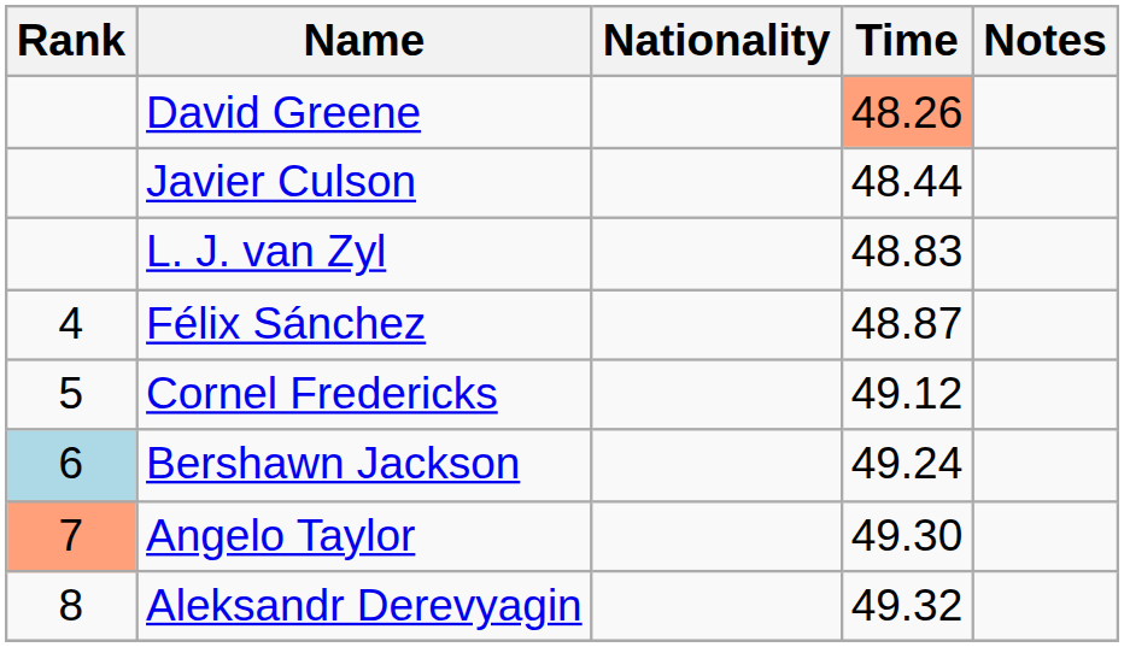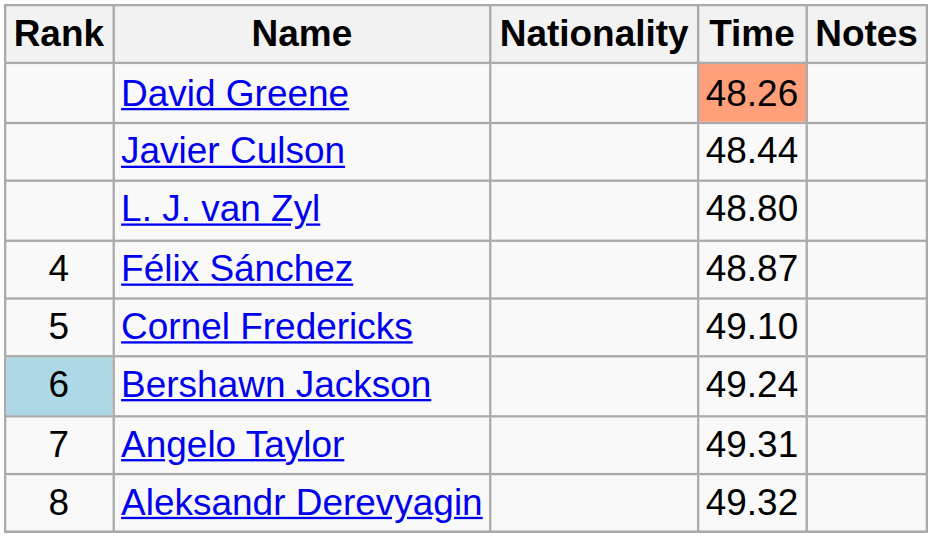L. J. van Zyl | Time: 48.83 -> 48.80
Cornel Fredericks | Time: 49.12 -> 49.10
Angelo Taylor | Rank: lightsalmon background -> no background
Angelo Taylor | Time: 49.30 -> 49.31
